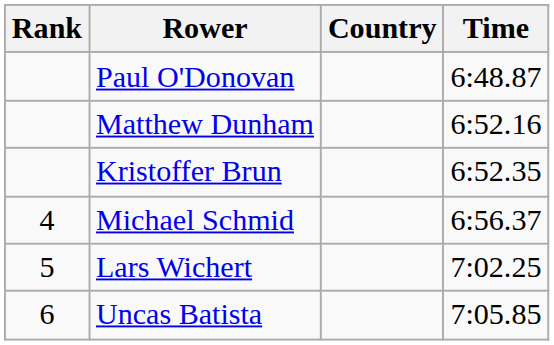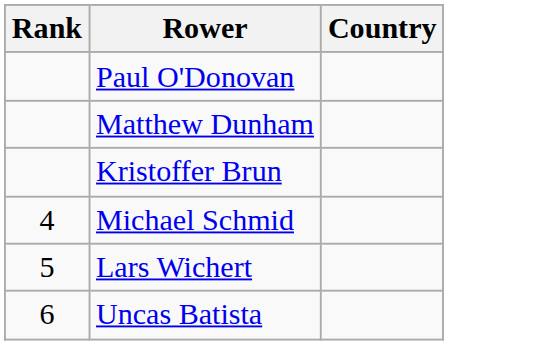- column: Time | 6:48.87 | 6:52.16 | 6:52.35 | 6:56.37 | 7:02.25 | 7:05.85
